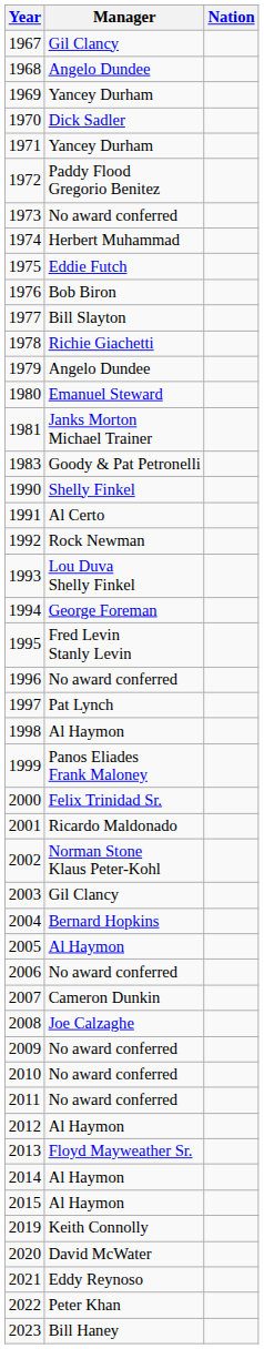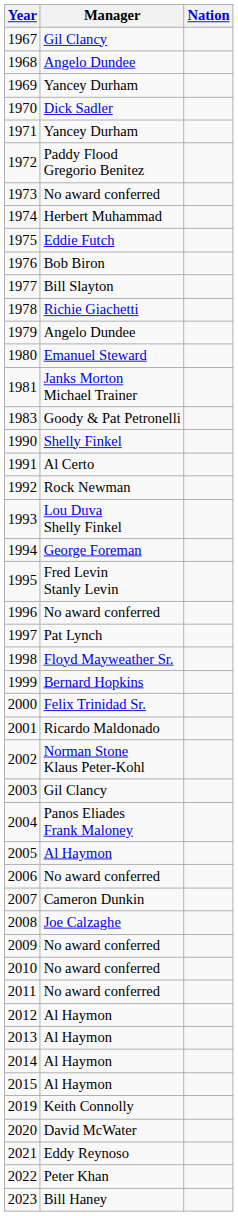1998 | Manager: Al Haymon -> Floyd Mayweather Sr.
1999 | Manager: Panos Eliades Frank Maloney -> Bernard Hopkins
2004 | Manager: Bernard Hopkins -> Panos Eliades Frank Maloney
2013 | Manager: Floyd Mayweather Sr. -> Al Haymon
